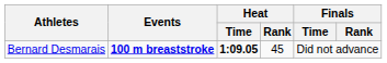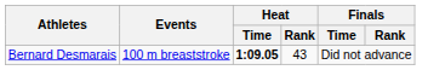Bernard Desmarais | Events: bold -> normal
Bernard Desmarais | Heat / Rank: 45 -> 43
